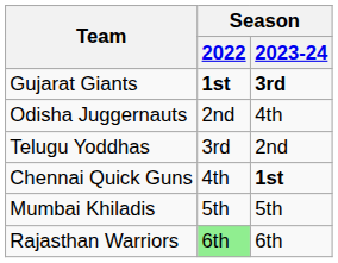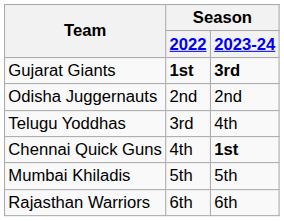Odisha Juggernauts | Season / 2023-24: 4th -> 2nd
Telugu Yoddhas | Season / 2023-24: 2nd -> 4th
Rajasthan Warriors | Season / 2022: lightgreen background -> no background
